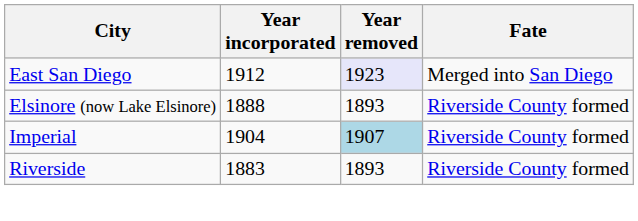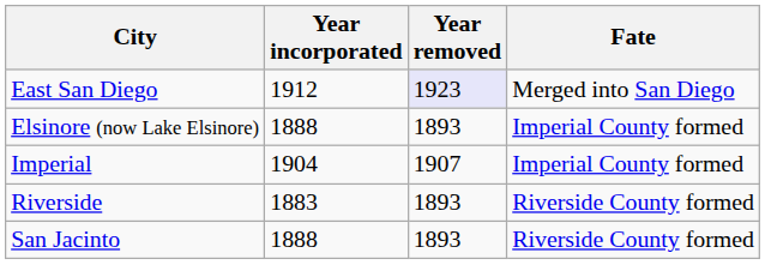Elsinore (now Lake Elsinore) | Fate: Riverside County formed -> Imperial County formed
Imperial | Year removed: lightblue background -> no background
Imperial | Fate: Riverside County formed -> Imperial County formed
+ row: San Jacinto | 1888 | 1893 | Riverside County formed
